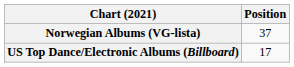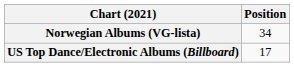Norwegian Albums (VG-lista) | Position: 37 -> 34
